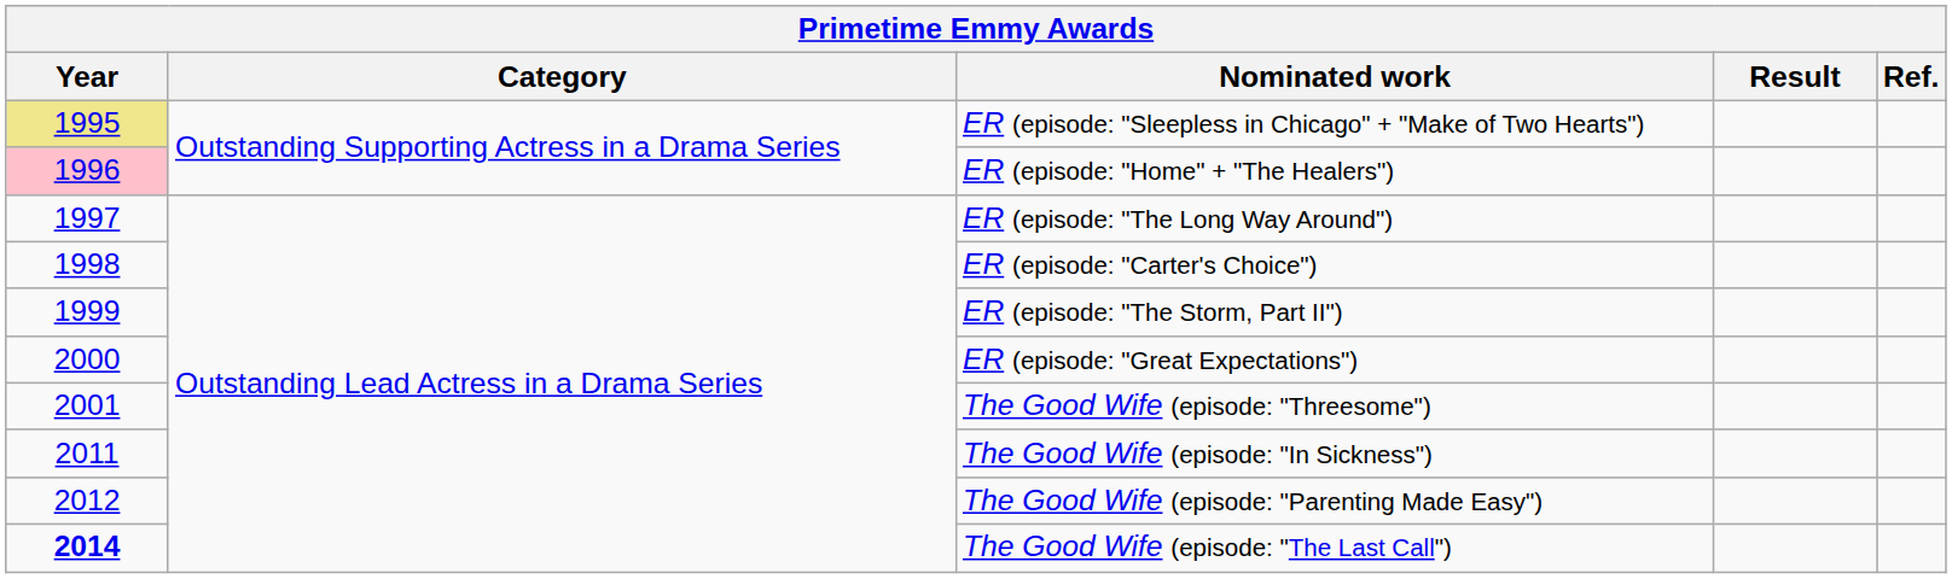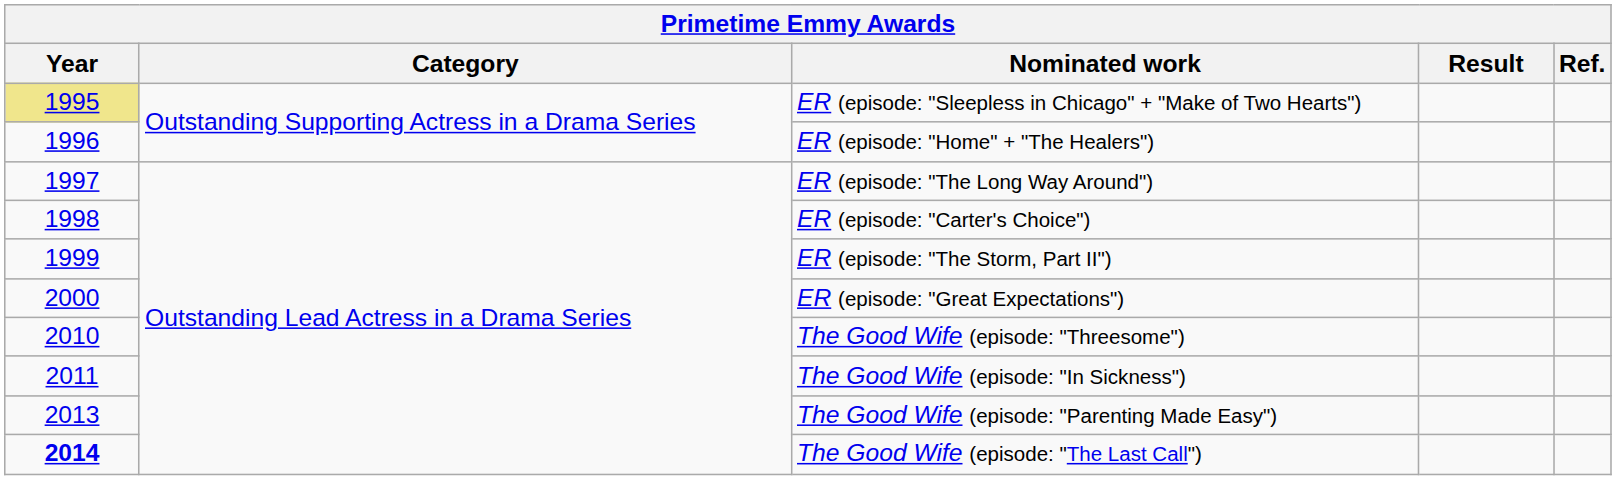ER (episode: "Home" + "The Healers") | Year: pink background -> no background
The Good Wife (episode: "Threesome") | Year: 2001 -> 2010
The Good Wife (episode: "Parenting Made Easy") | Year: 2012 -> 2013
